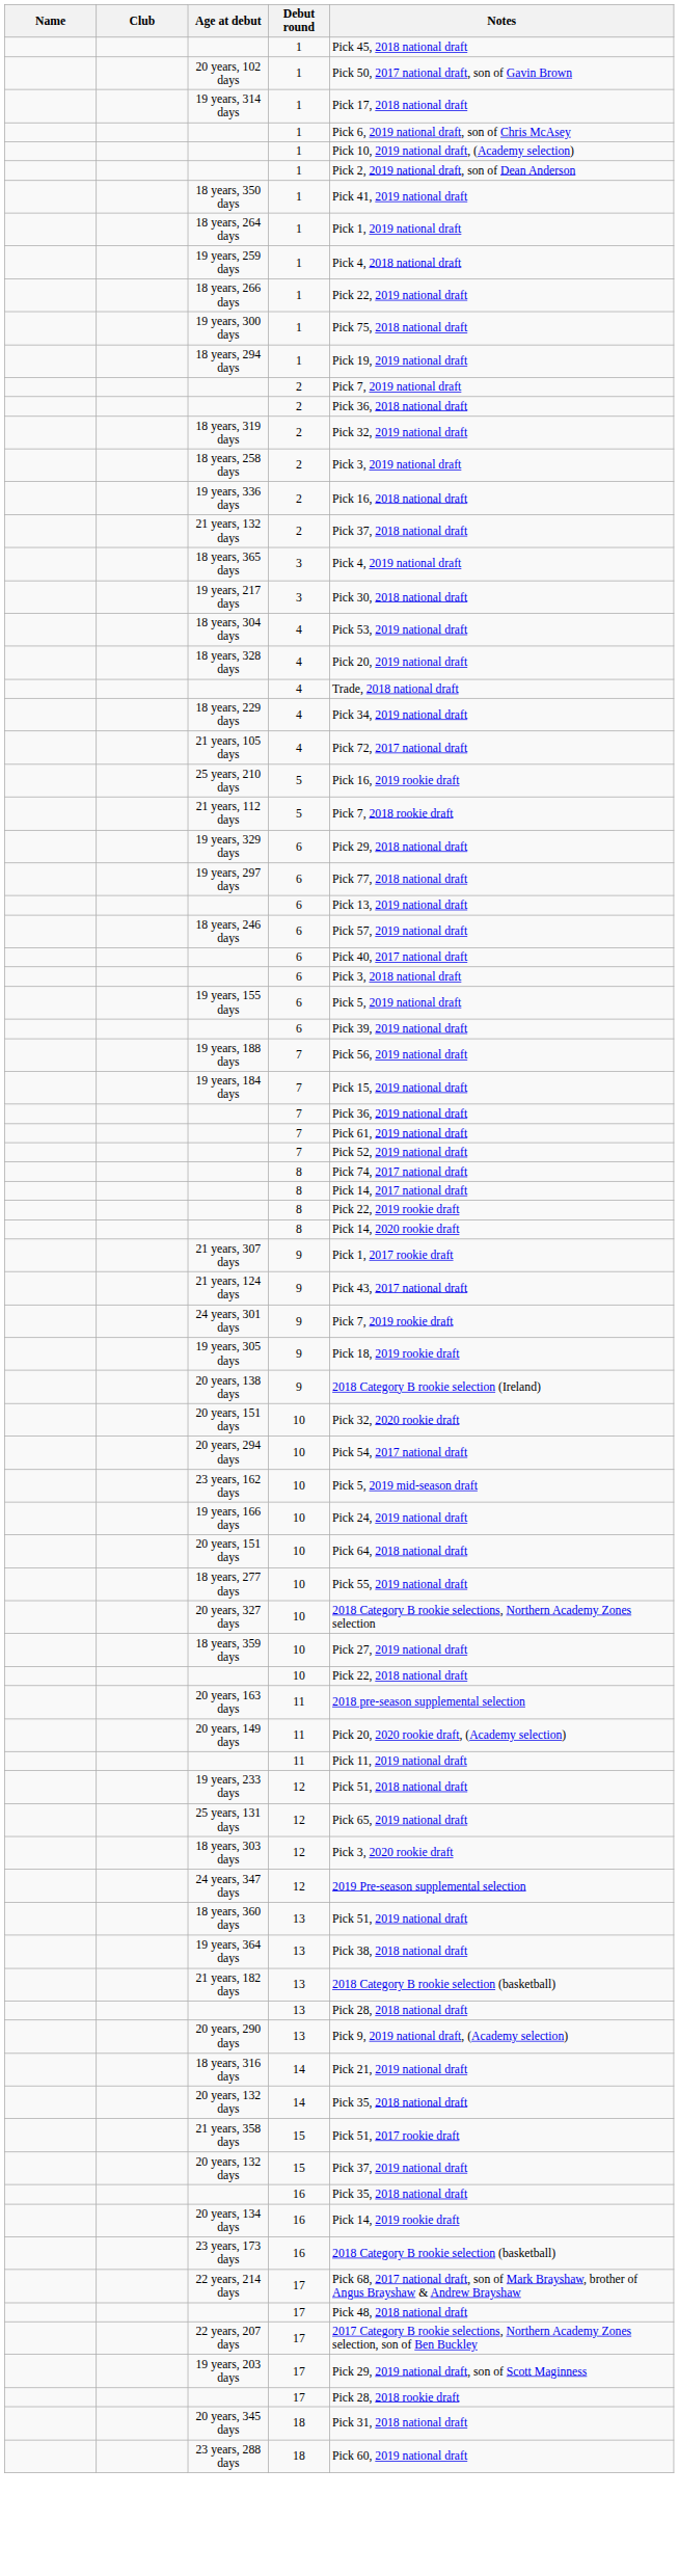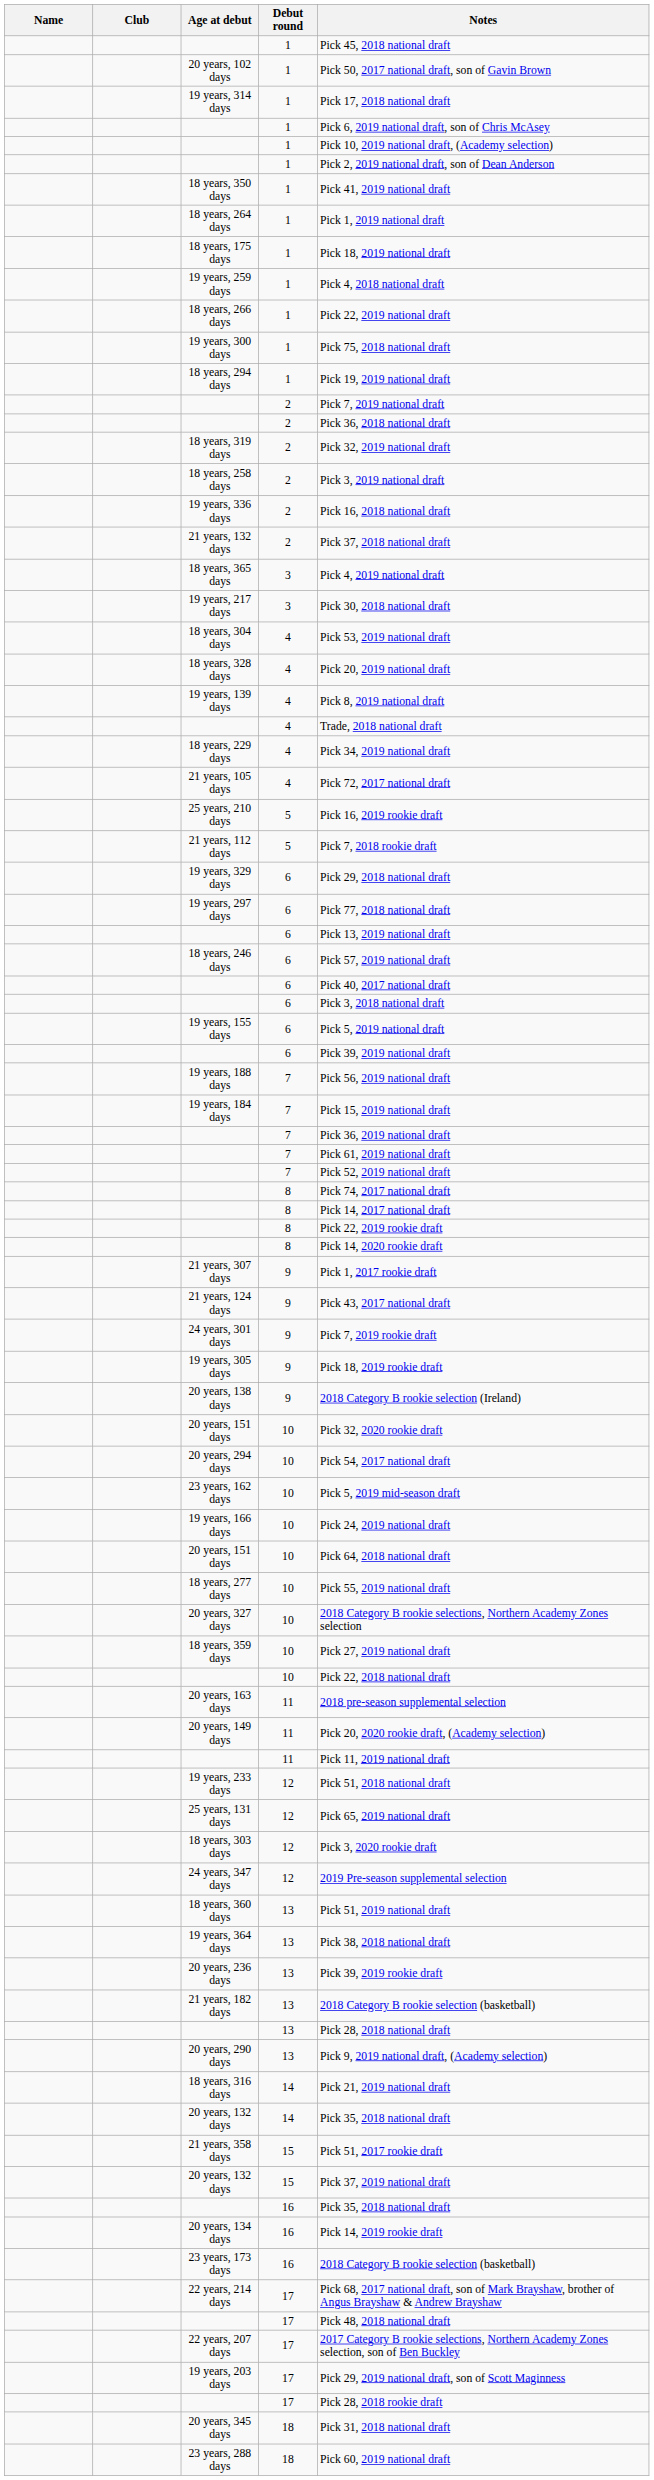+ row: 18 years, 175 days | 1 | Pick 18, 2019 national draft
+ row: 19 years, 139 days | 4 | Pick 8, 2019 national draft
+ row: 20 years, 236 days | 13 | Pick 39, 2019 rookie draft
